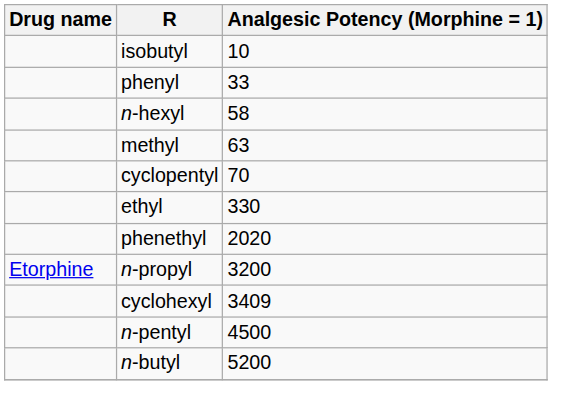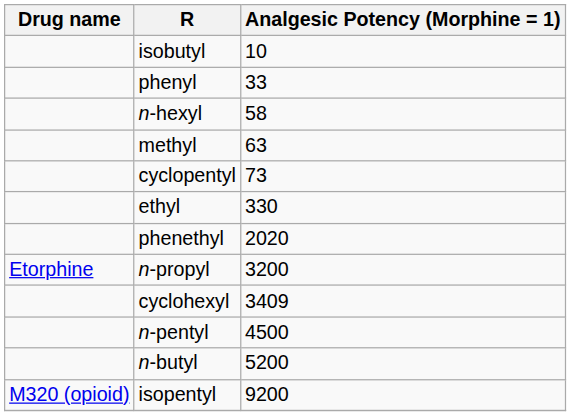cyclopentyl | Analgesic Potency (Morphine = 1): 70 -> 73
+ row: M320 (opioid) | isopentyl | 9200
